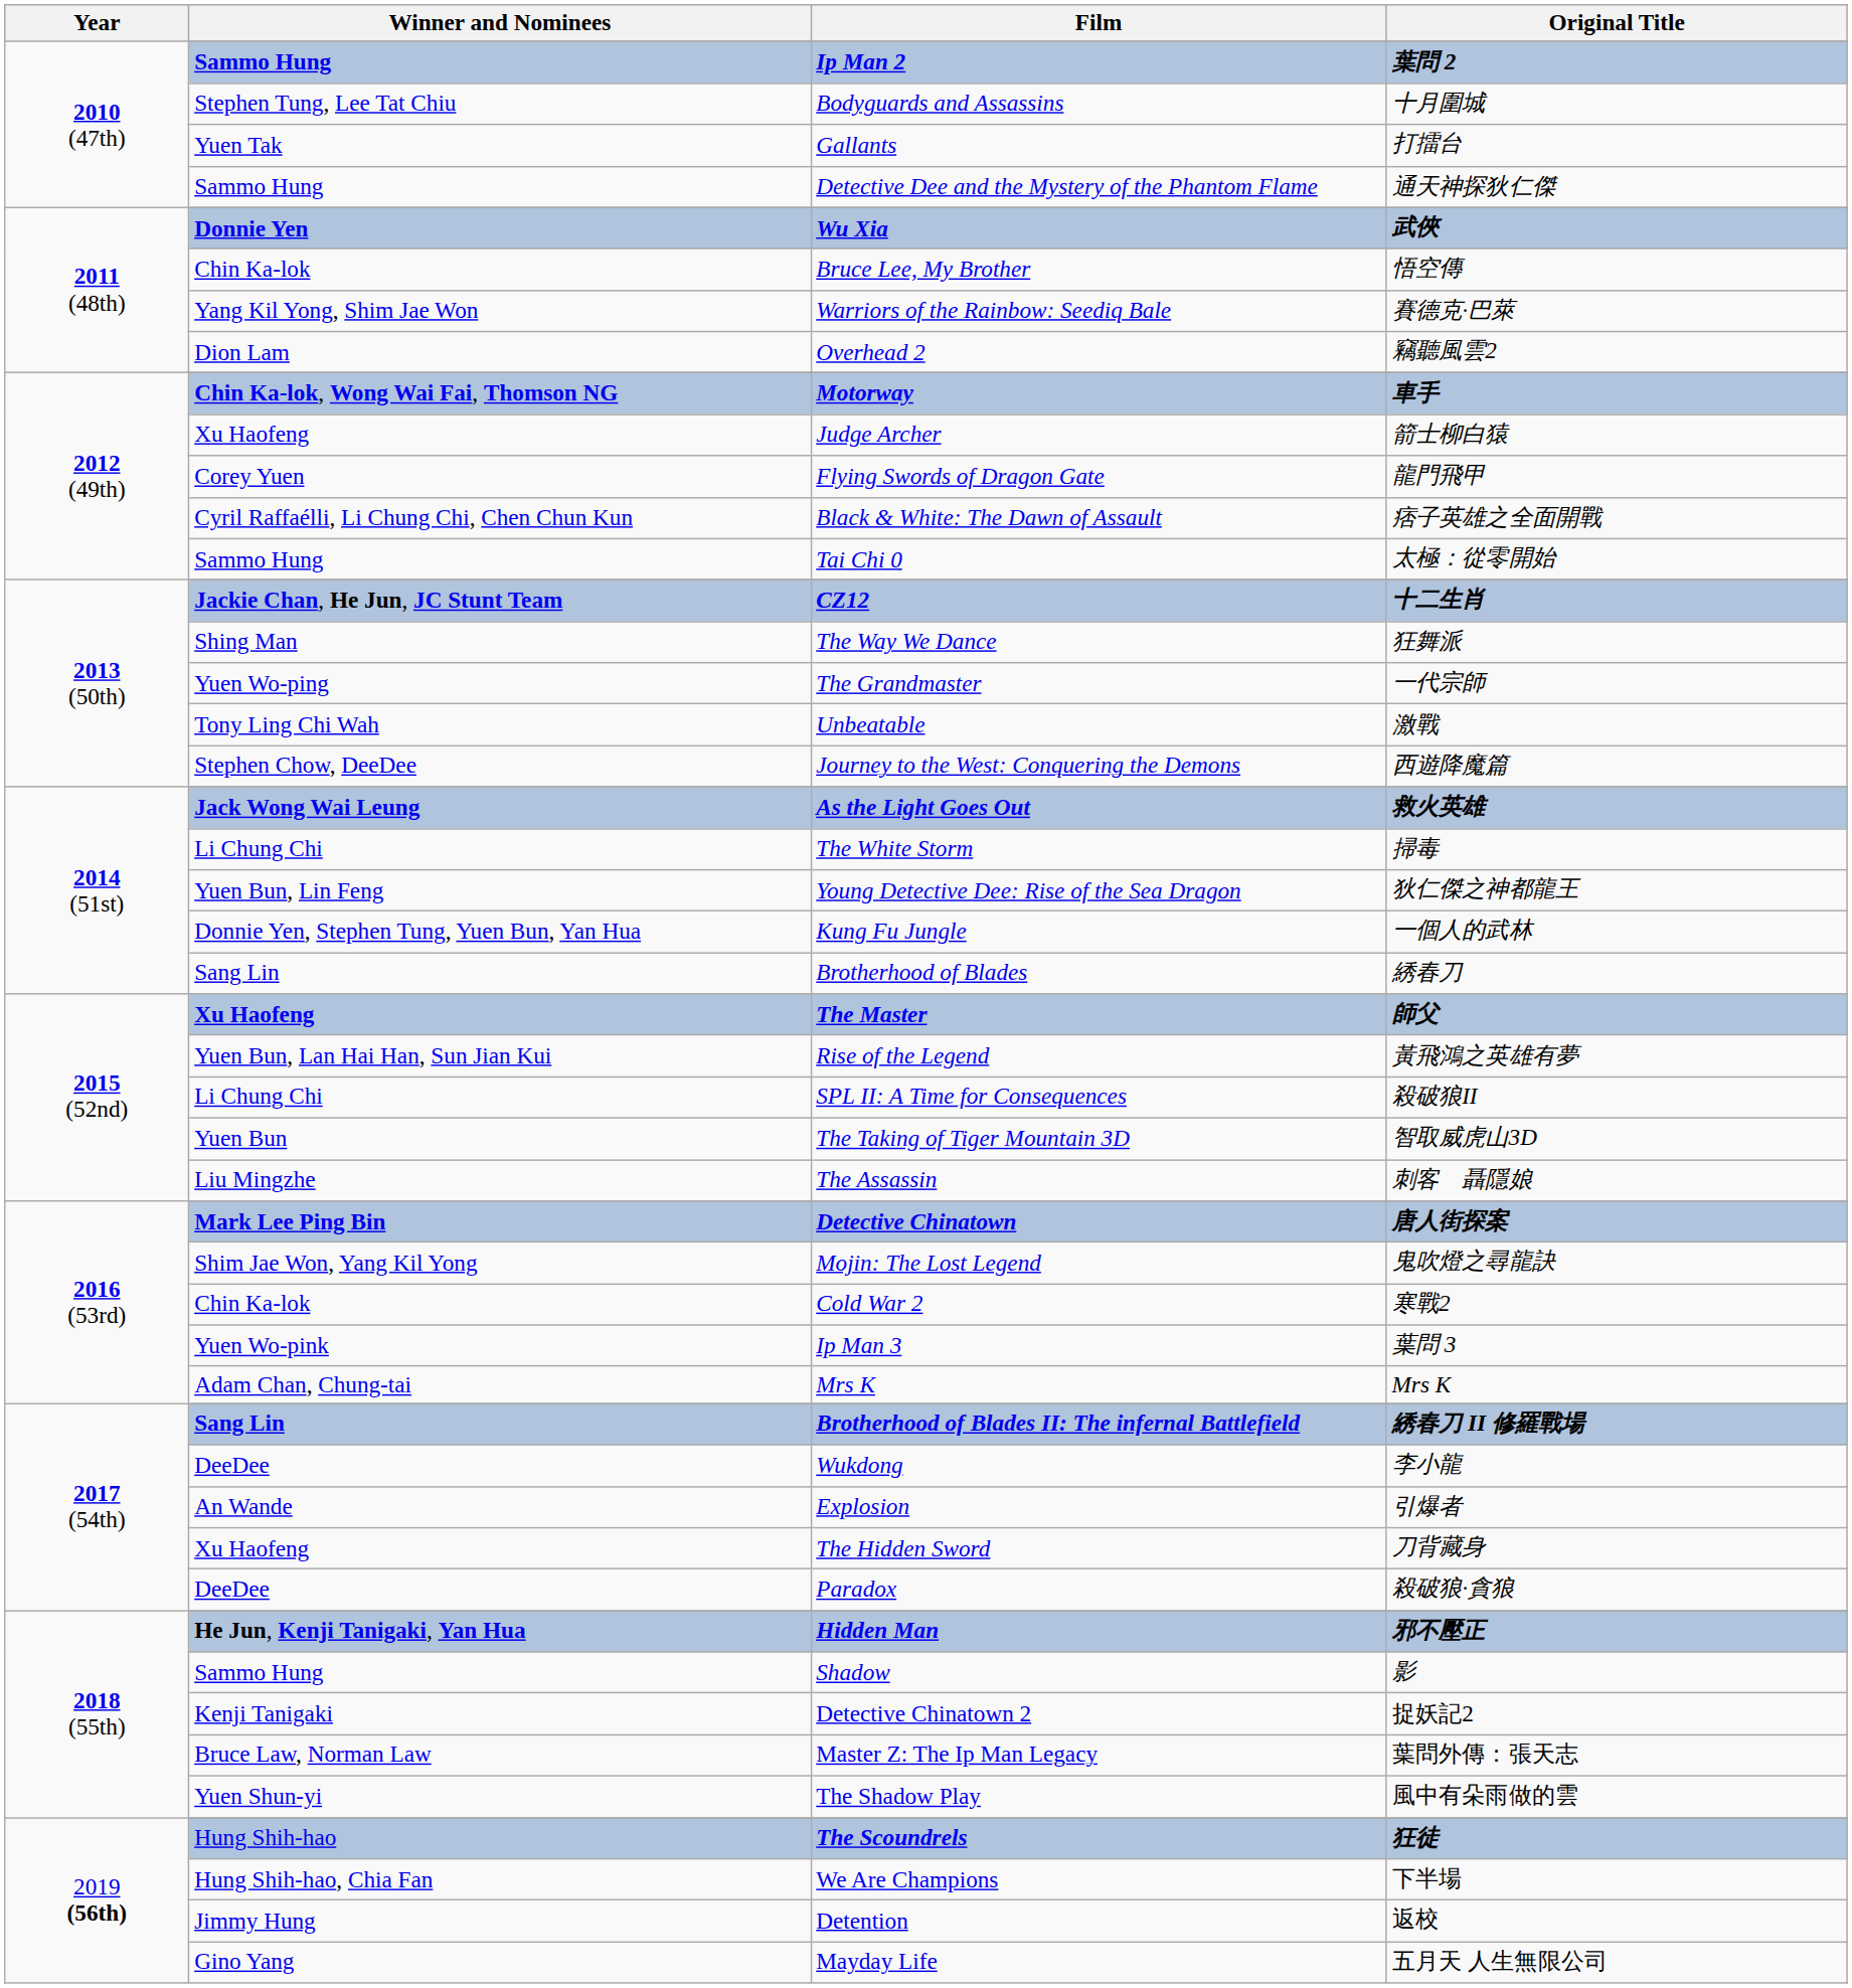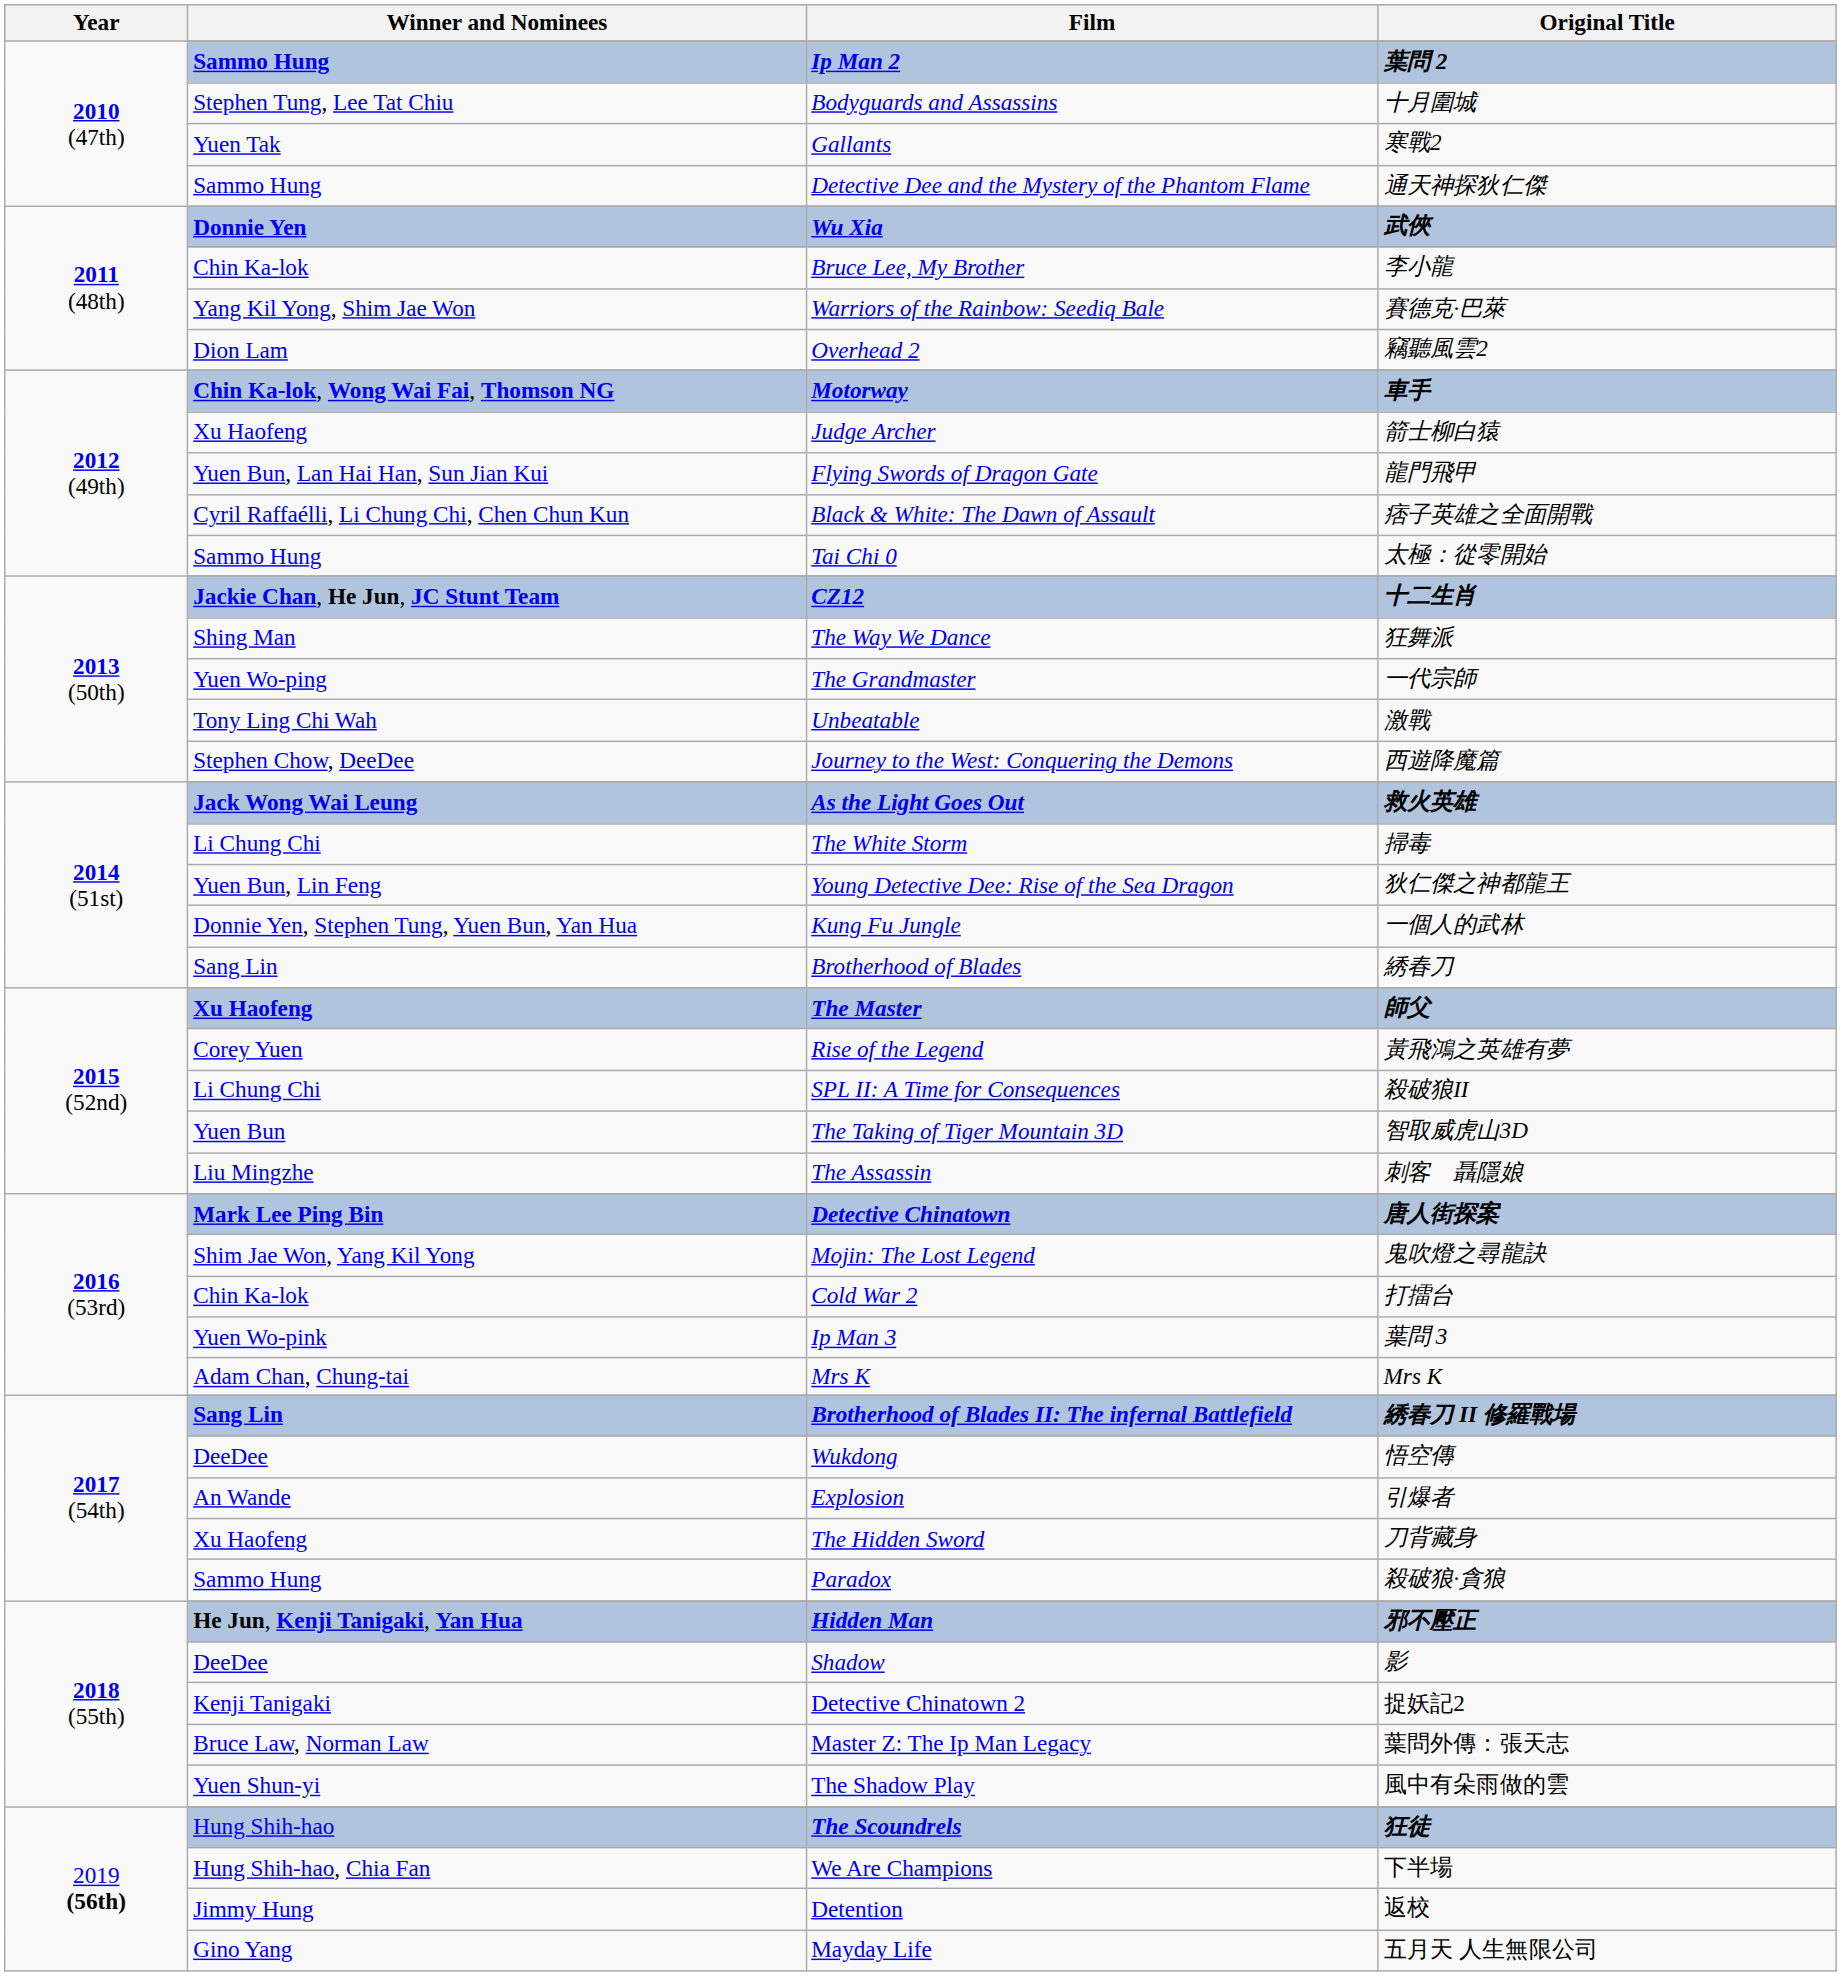Gallants | Original Title: 打擂台 -> 寒戰2
Bruce Lee, My Brother | Original Title: 悟空傳 -> 李小龍
Flying Swords of Dragon Gate | Winner and Nominees: Corey Yuen -> Yuen Bun, Lan Hai Han, Sun Jian Kui
Rise of the Legend | Winner and Nominees: Yuen Bun, Lan Hai Han, Sun Jian Kui -> Corey Yuen
Cold War 2 | Original Title: 寒戰2 -> 打擂台
Wukdong | Original Title: 李小龍 -> 悟空傳
Paradox | Winner and Nominees: DeeDee -> Sammo Hung
Shadow | Winner and Nominees: Sammo Hung -> DeeDee
